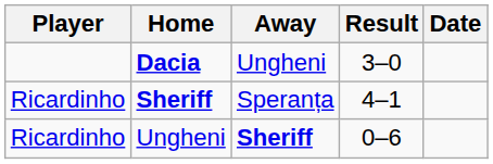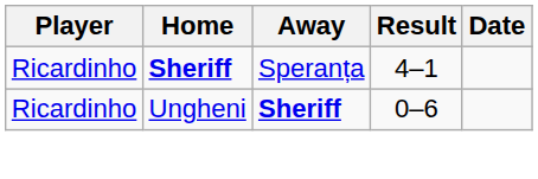- row: Dacia | Ungheni | 3–0
